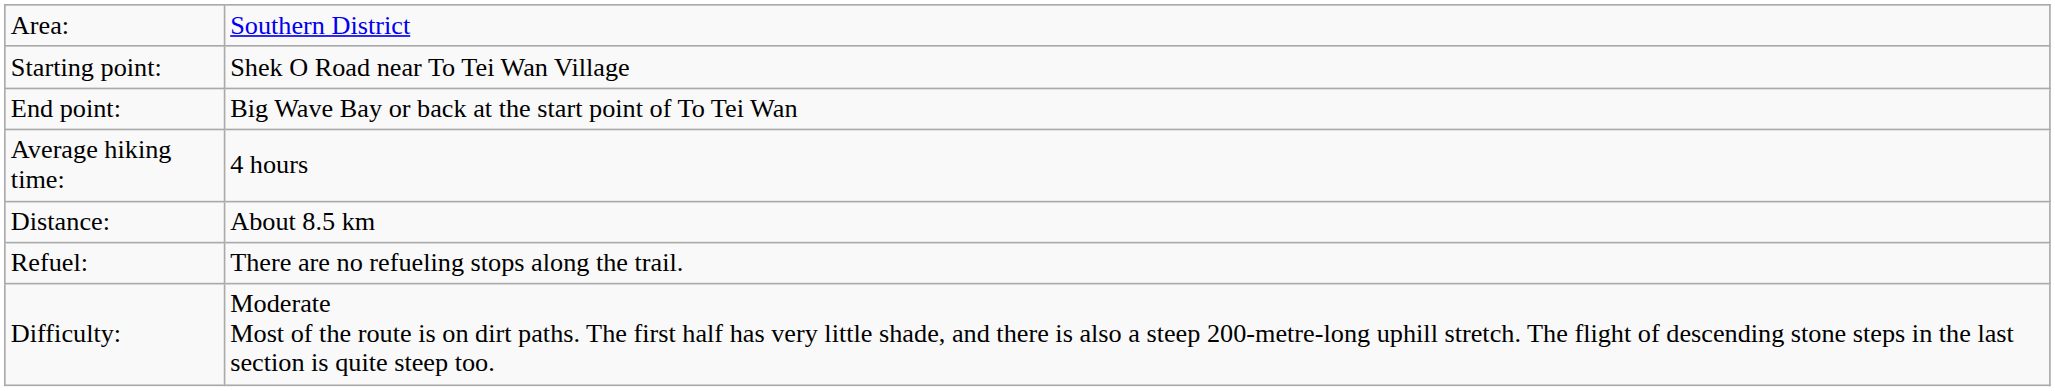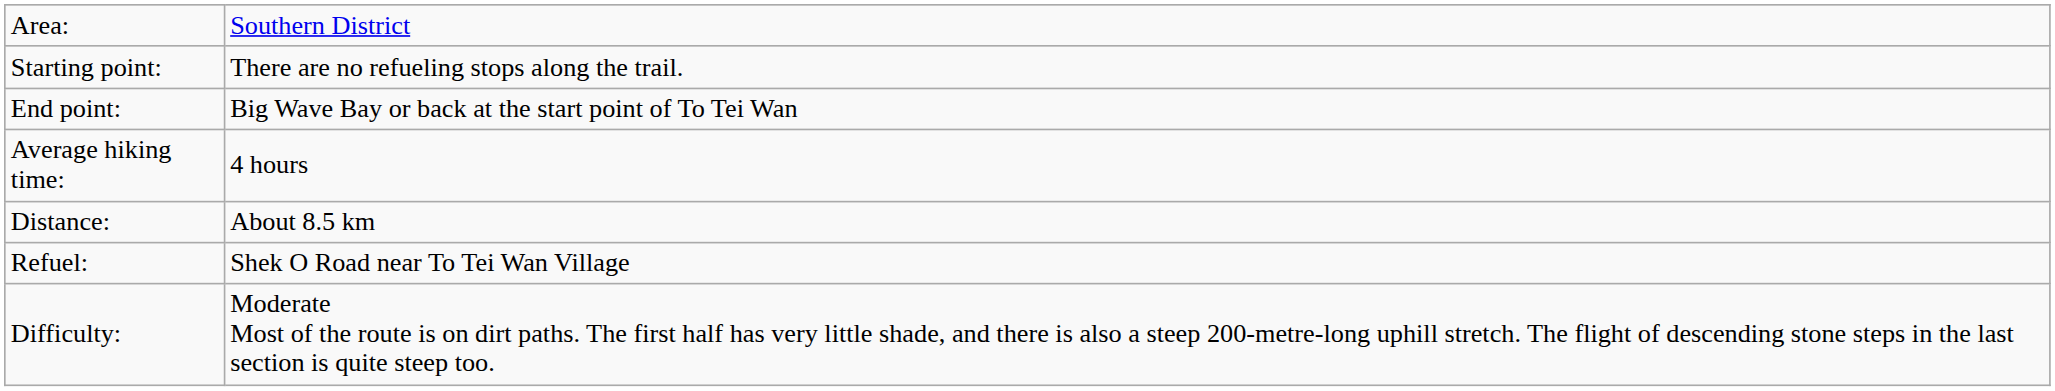Starting point: | column 2: Shek O Road near To Tei Wan Village -> There are no refueling stops along the trail.
Refuel: | column 2: There are no refueling stops along the trail. -> Shek O Road near To Tei Wan Village
